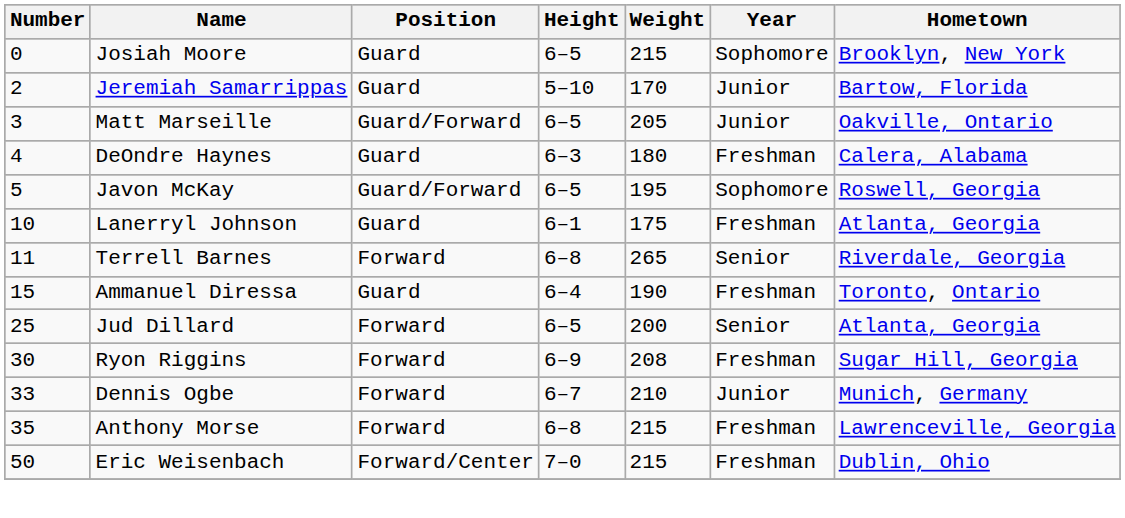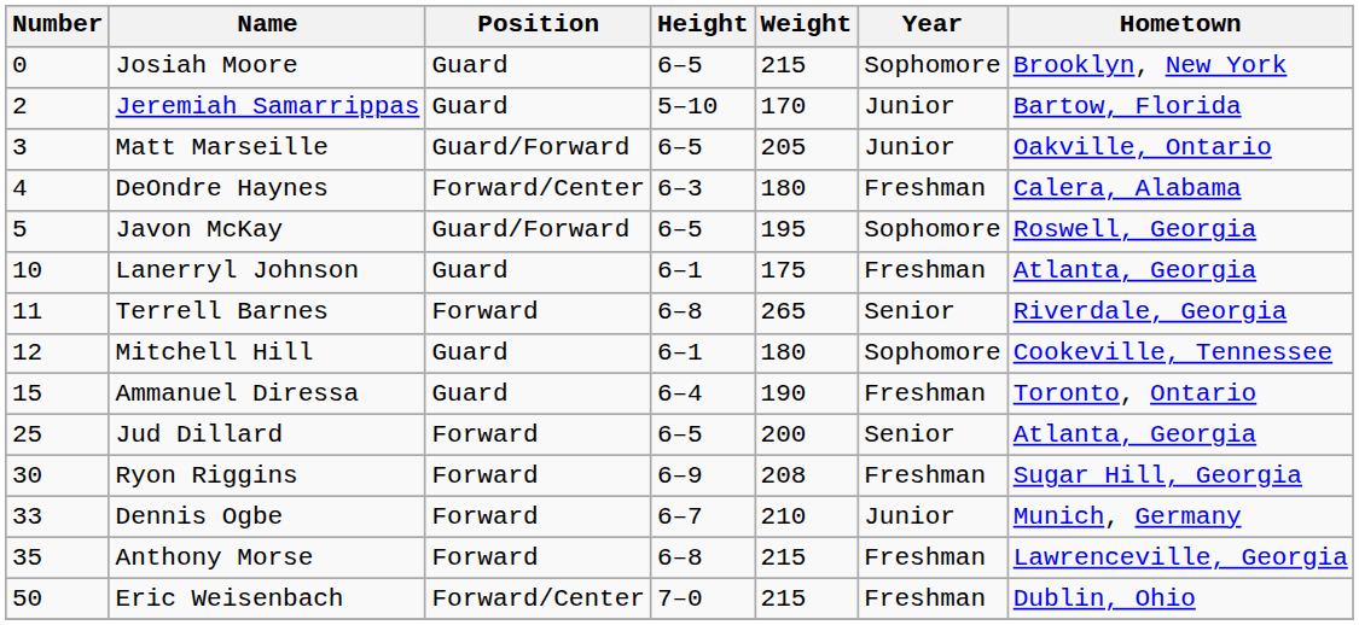DeOndre Haynes | Position: Guard -> Forward/Center
+ row: 12 | Mitchell Hill | Guard | 6–1 | 180 | Sophomore | Cookeville, Tennessee
